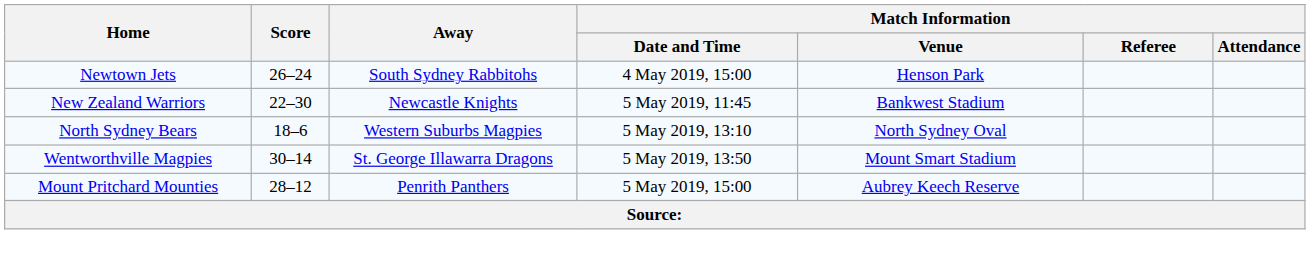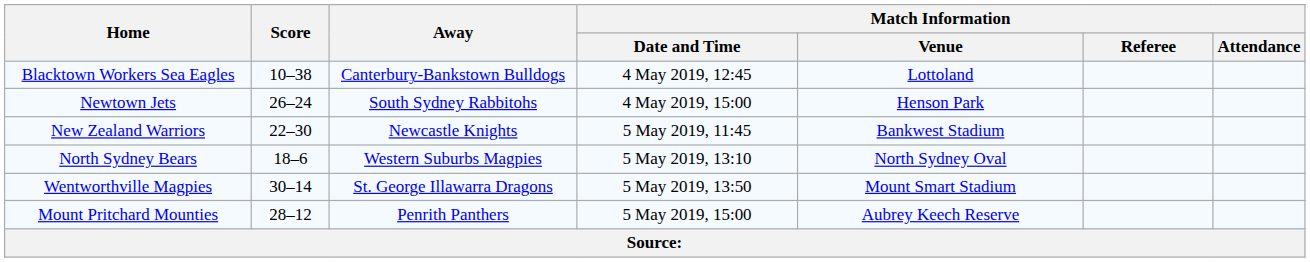+ row: Blacktown Workers Sea Eagles | 10–38 | Canterbury-Bankstown Bulldogs | 4 May 2019, 12:45 | Lottoland
